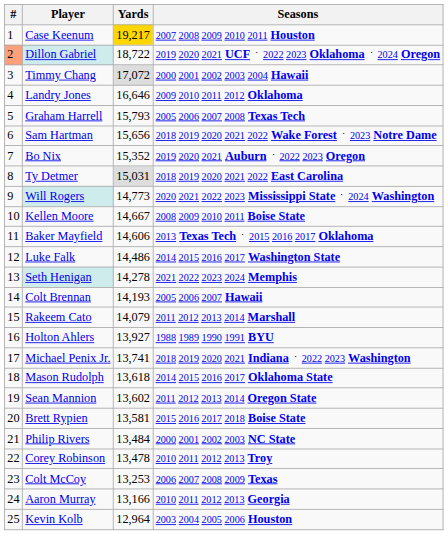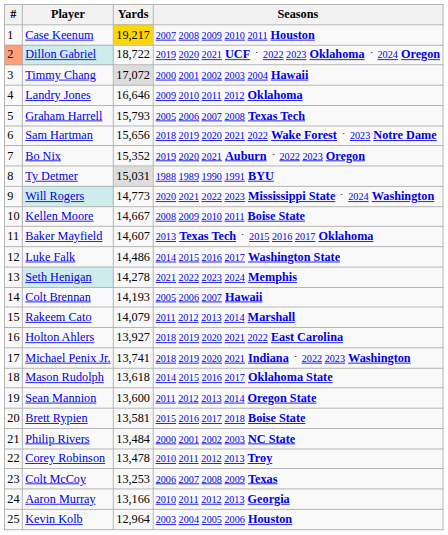Ty Detmer | Seasons: 2018 2019 2020 2021 2022 East Carolina -> 1988 1989 1990 1991 BYU
Baker Mayfield | Yards: 14,606 -> 14,607
Holton Ahlers | Seasons: 1988 1989 1990 1991 BYU -> 2018 2019 2020 2021 2022 East Carolina
Sean Mannion | Yards: 13,602 -> 13,600
